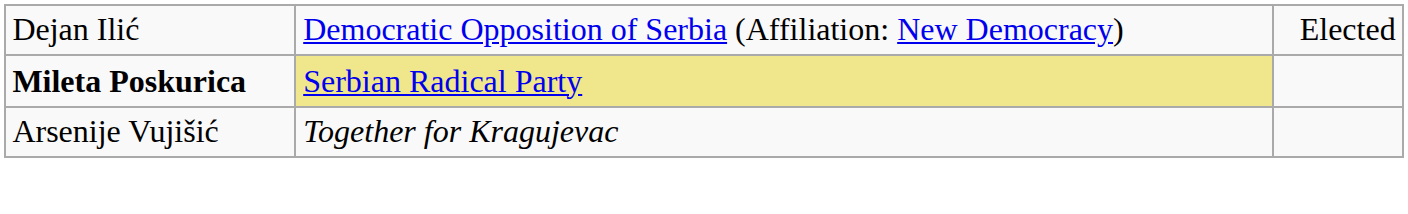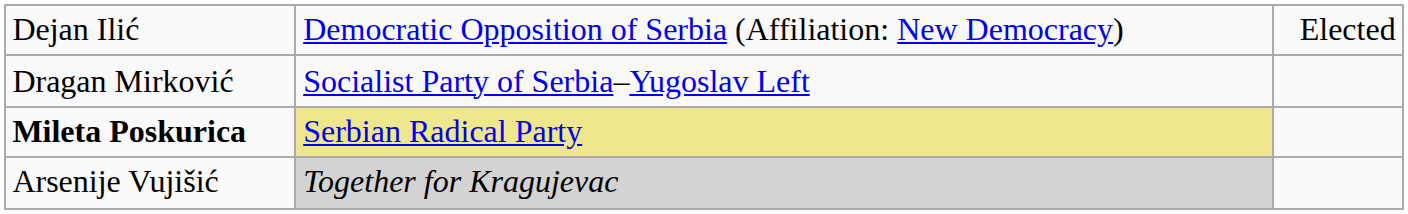+ row: Dragan Mirković | Socialist Party of Serbia–Yugoslav Left
Arsenije Vujišić | column 2: no background -> lightgrey background
